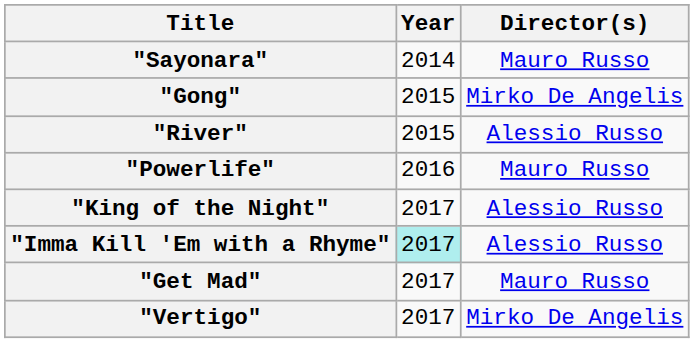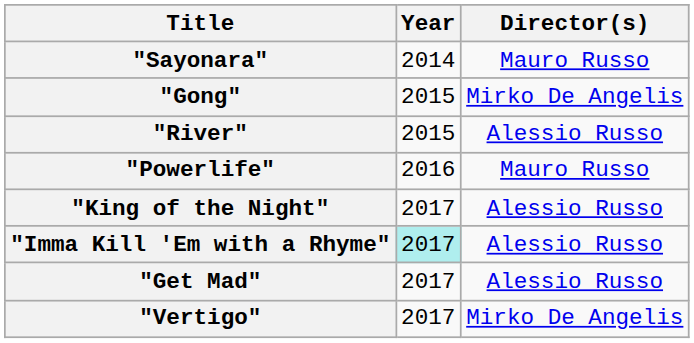"Get Mad" | Director(s): Mauro Russo -> Alessio Russo
